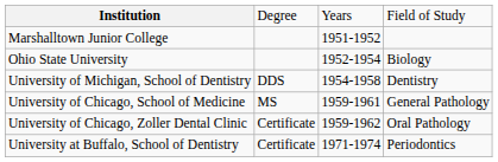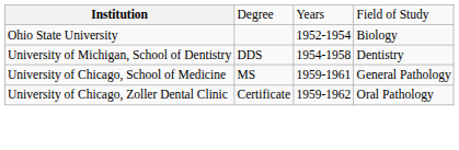- row: Marshalltown Junior College | 1951-1952
- row: University at Buffalo, School of Dentistry | Certificate | 1971-1974 | Periodontics
